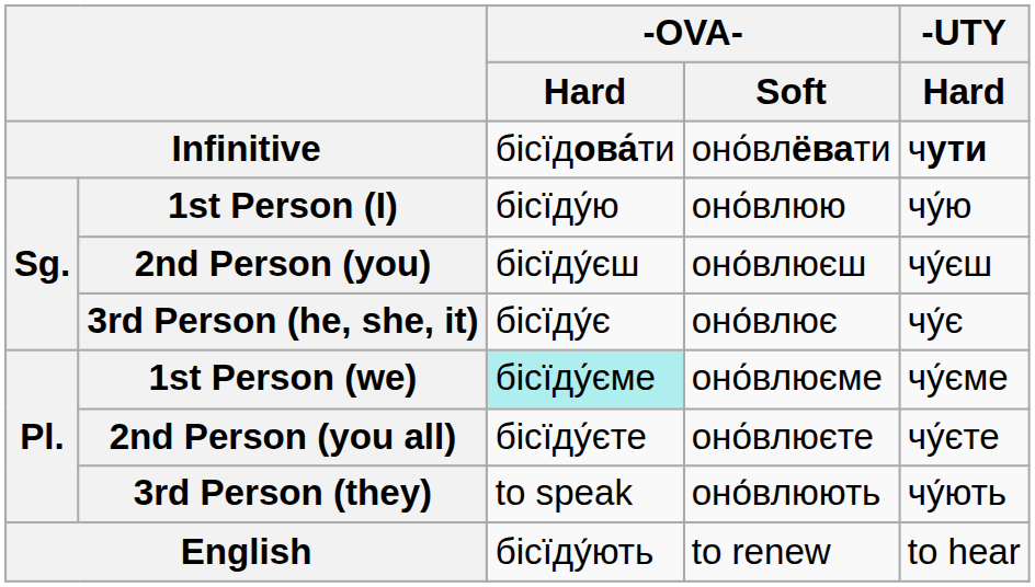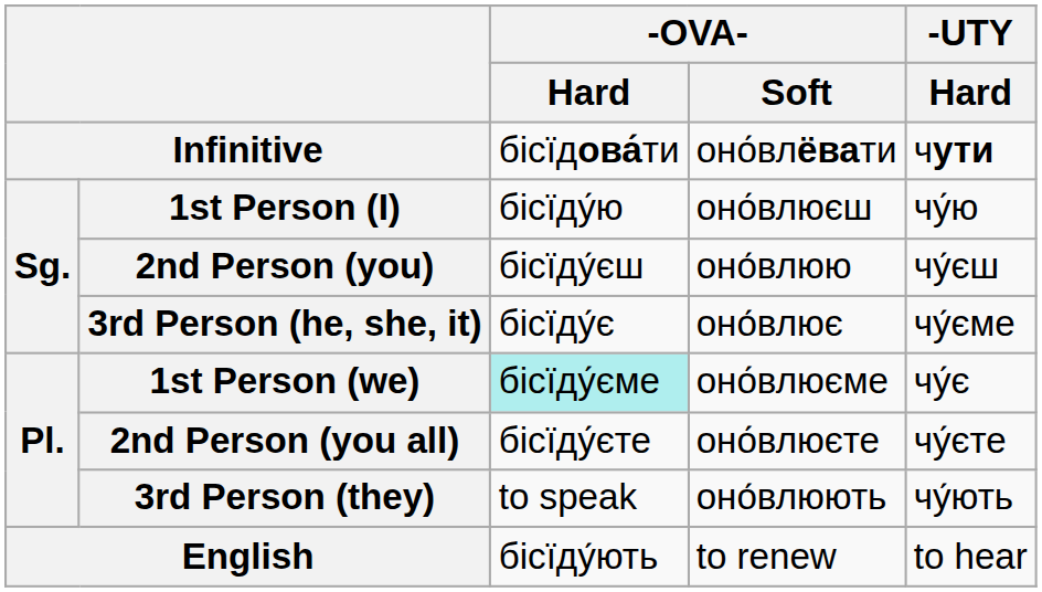1st Person (I) | -OVA- / Soft: оно́влюю -> оно́влюєш
2nd Person (you) | -OVA- / Soft: оно́влюєш -> оно́влюю
3rd Person (he, she, it) | -UTY / Hard: чу́є -> чу́єме
1st Person (we) | -UTY / Hard: чу́єме -> чу́є
